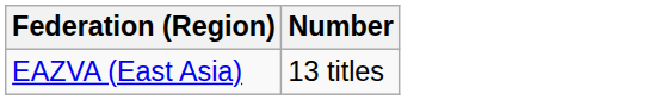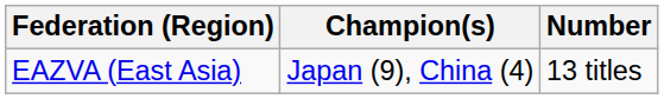+ column: Champion(s) | Japan (9), China (4)
